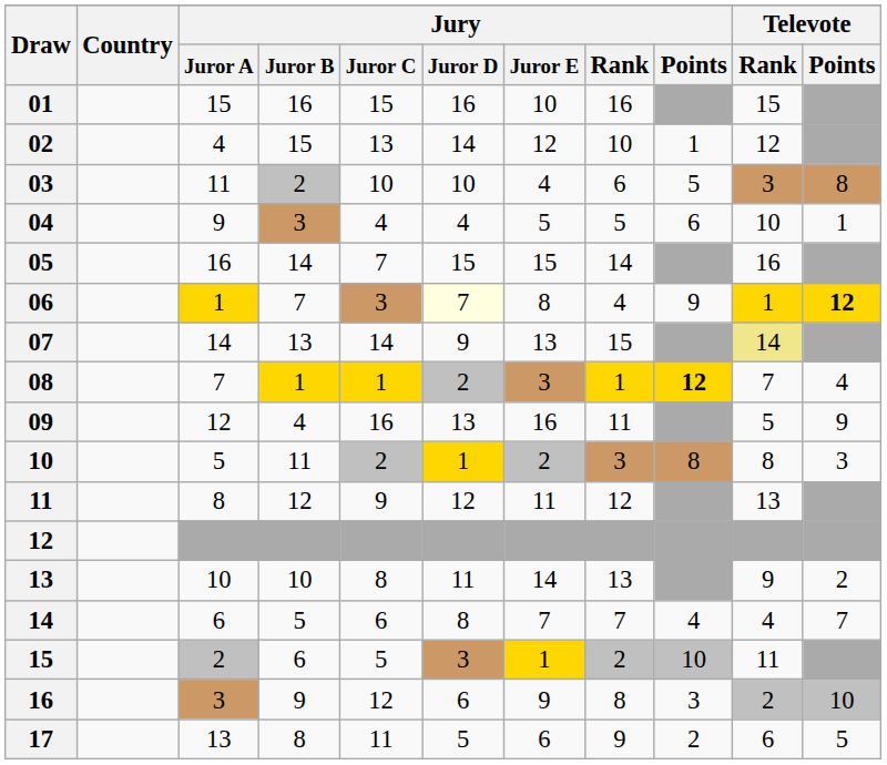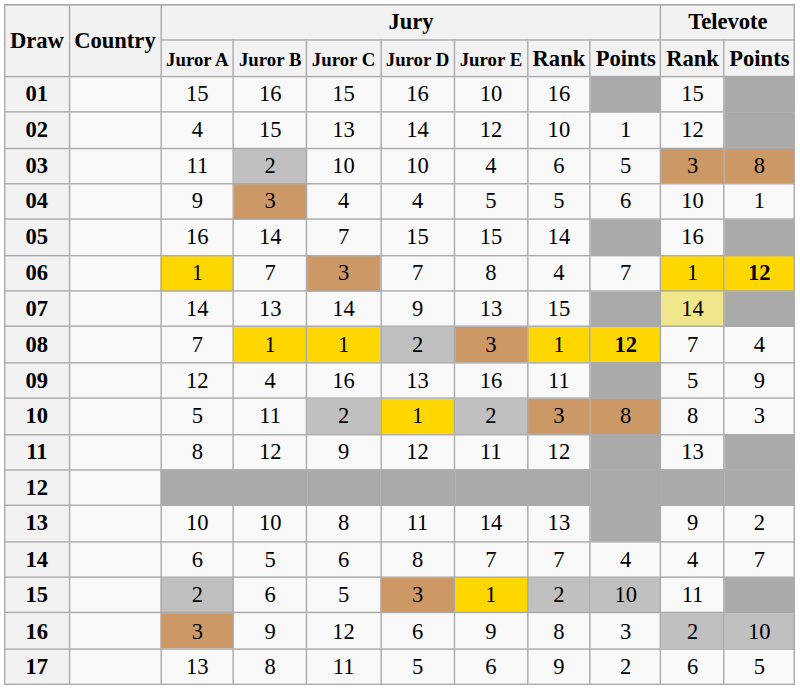06 | Jury / Juror D: lightyellow background -> no background
06 | Jury / Points: 9 -> 7
